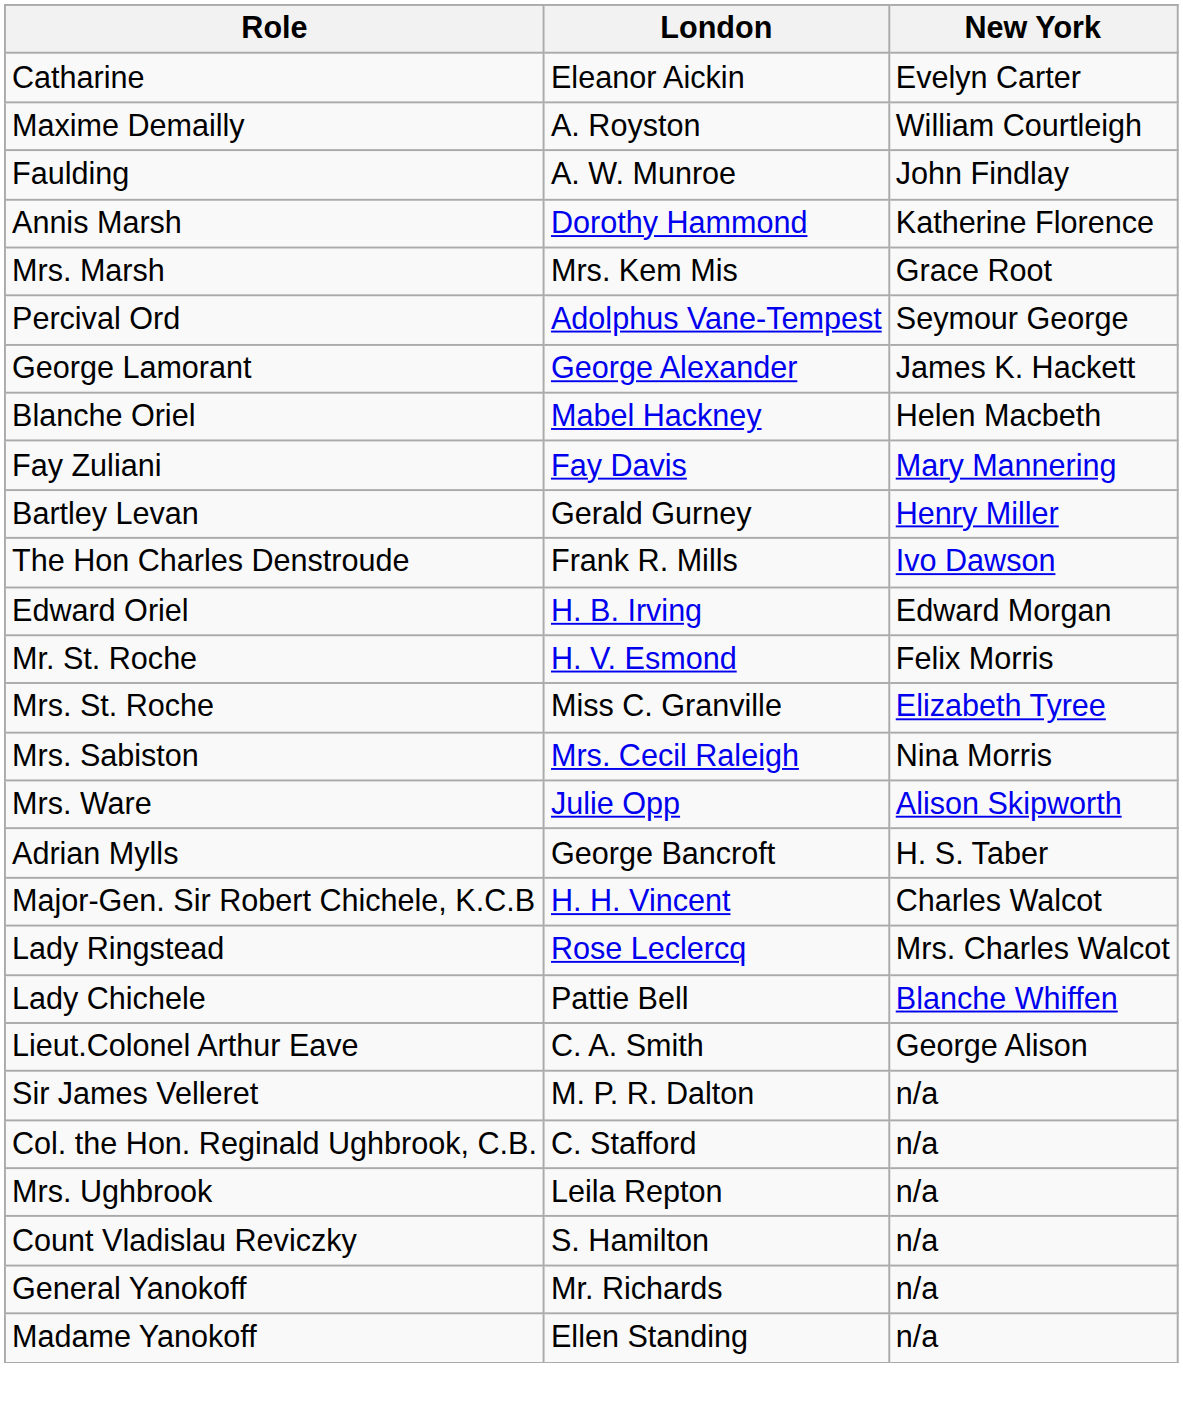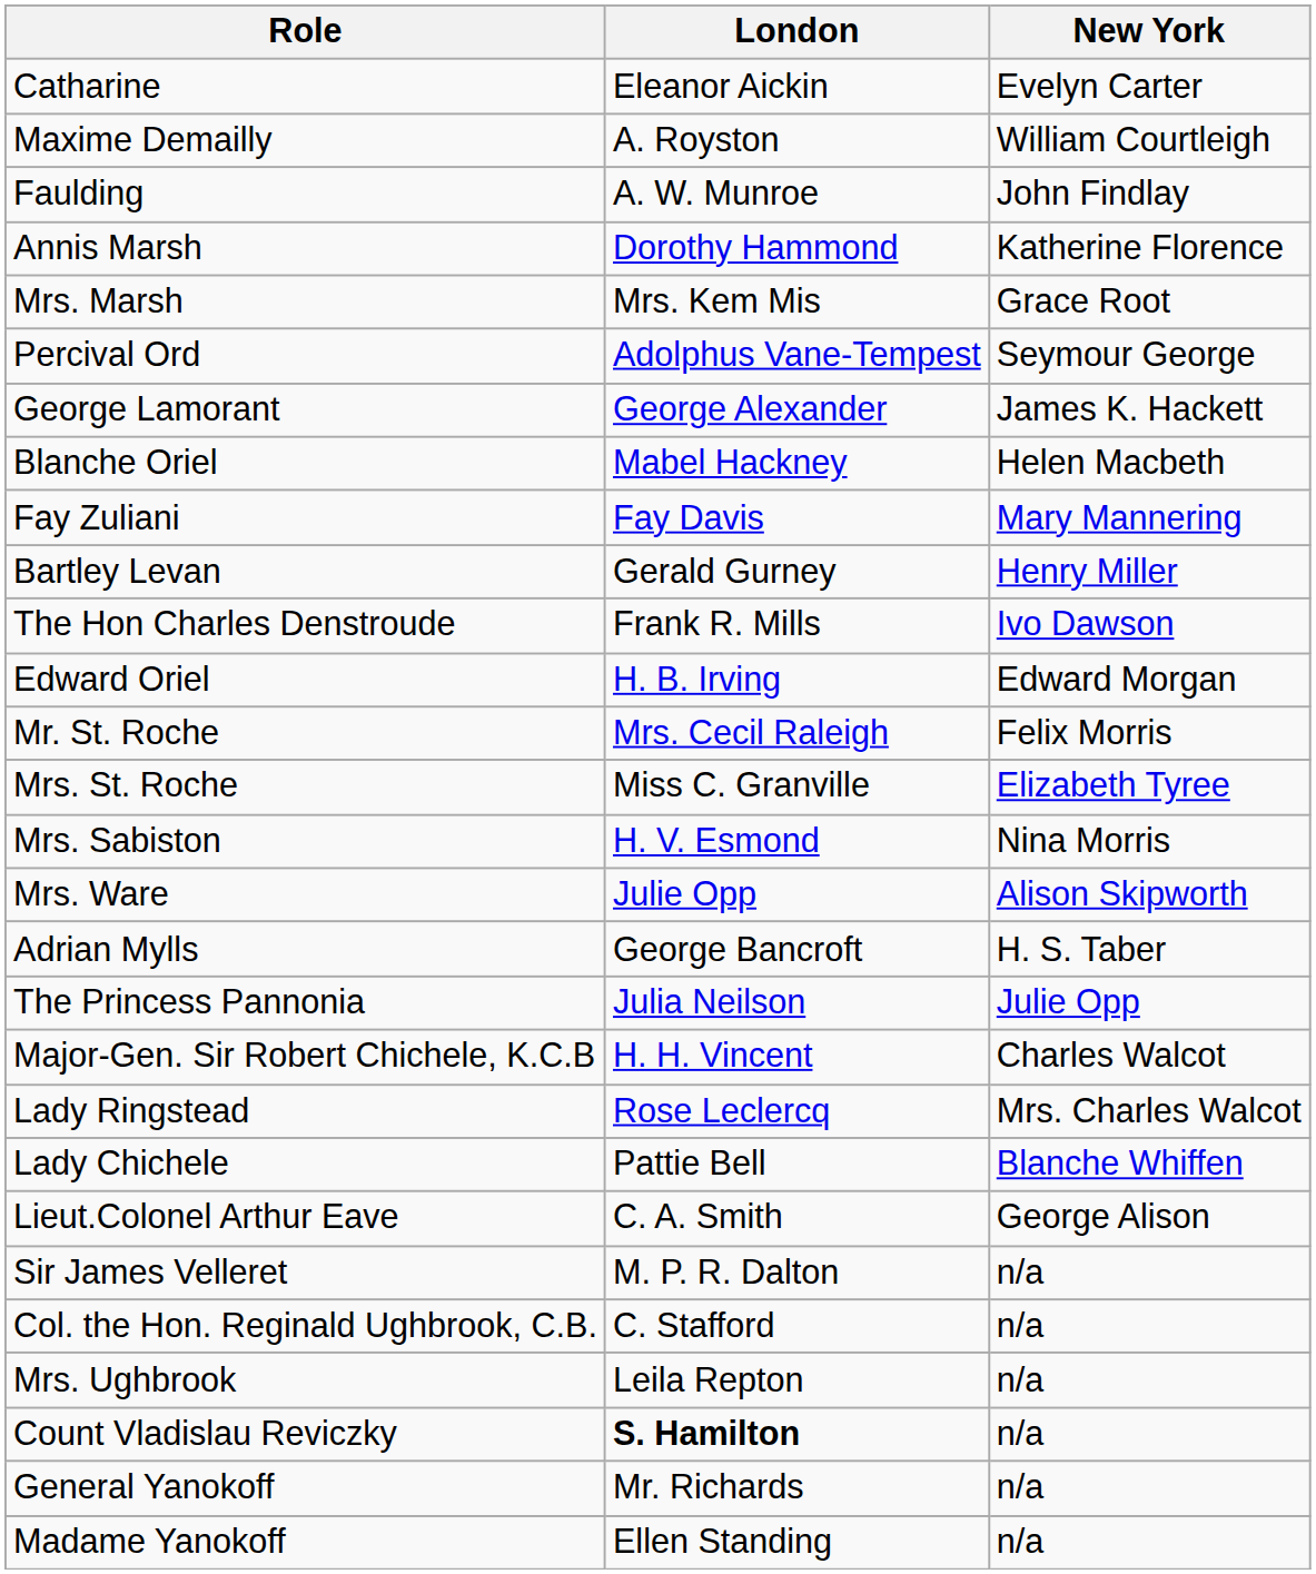Mr. St. Roche | London: H. V. Esmond -> Mrs. Cecil Raleigh
Mrs. Sabiston | London: Mrs. Cecil Raleigh -> H. V. Esmond
+ row: The Princess Pannonia | Julia Neilson | Julie Opp
Count Vladislau Reviczky | London: normal -> bold
